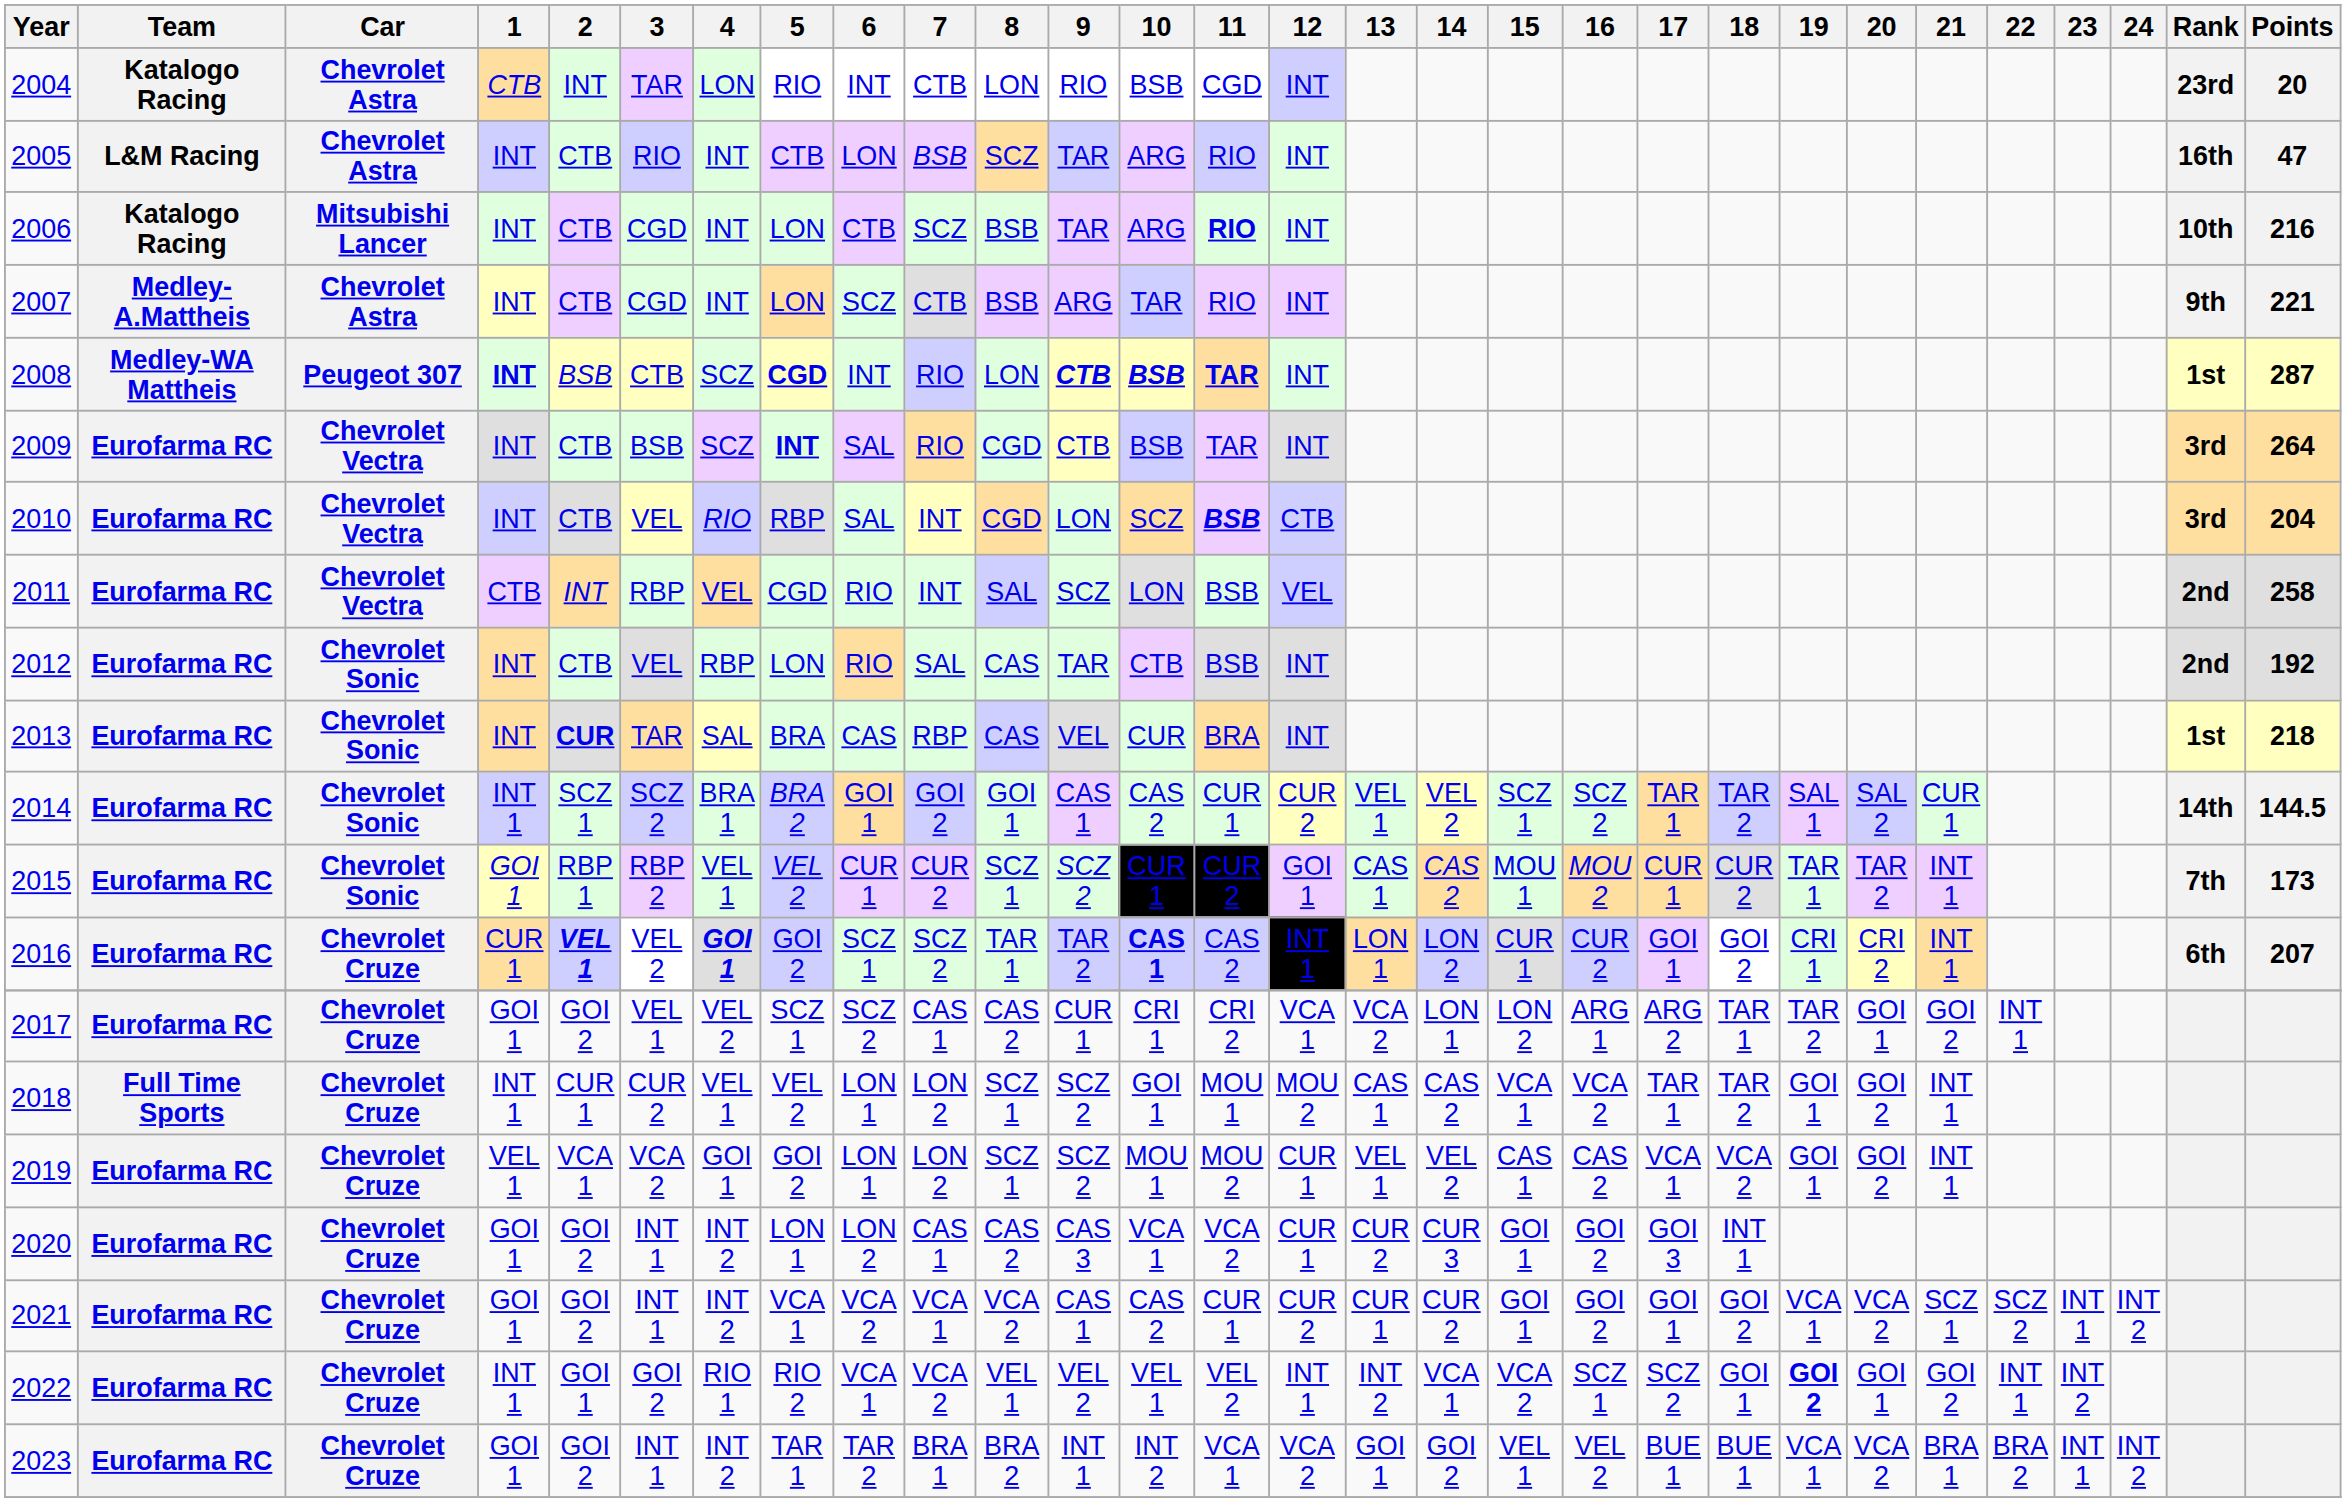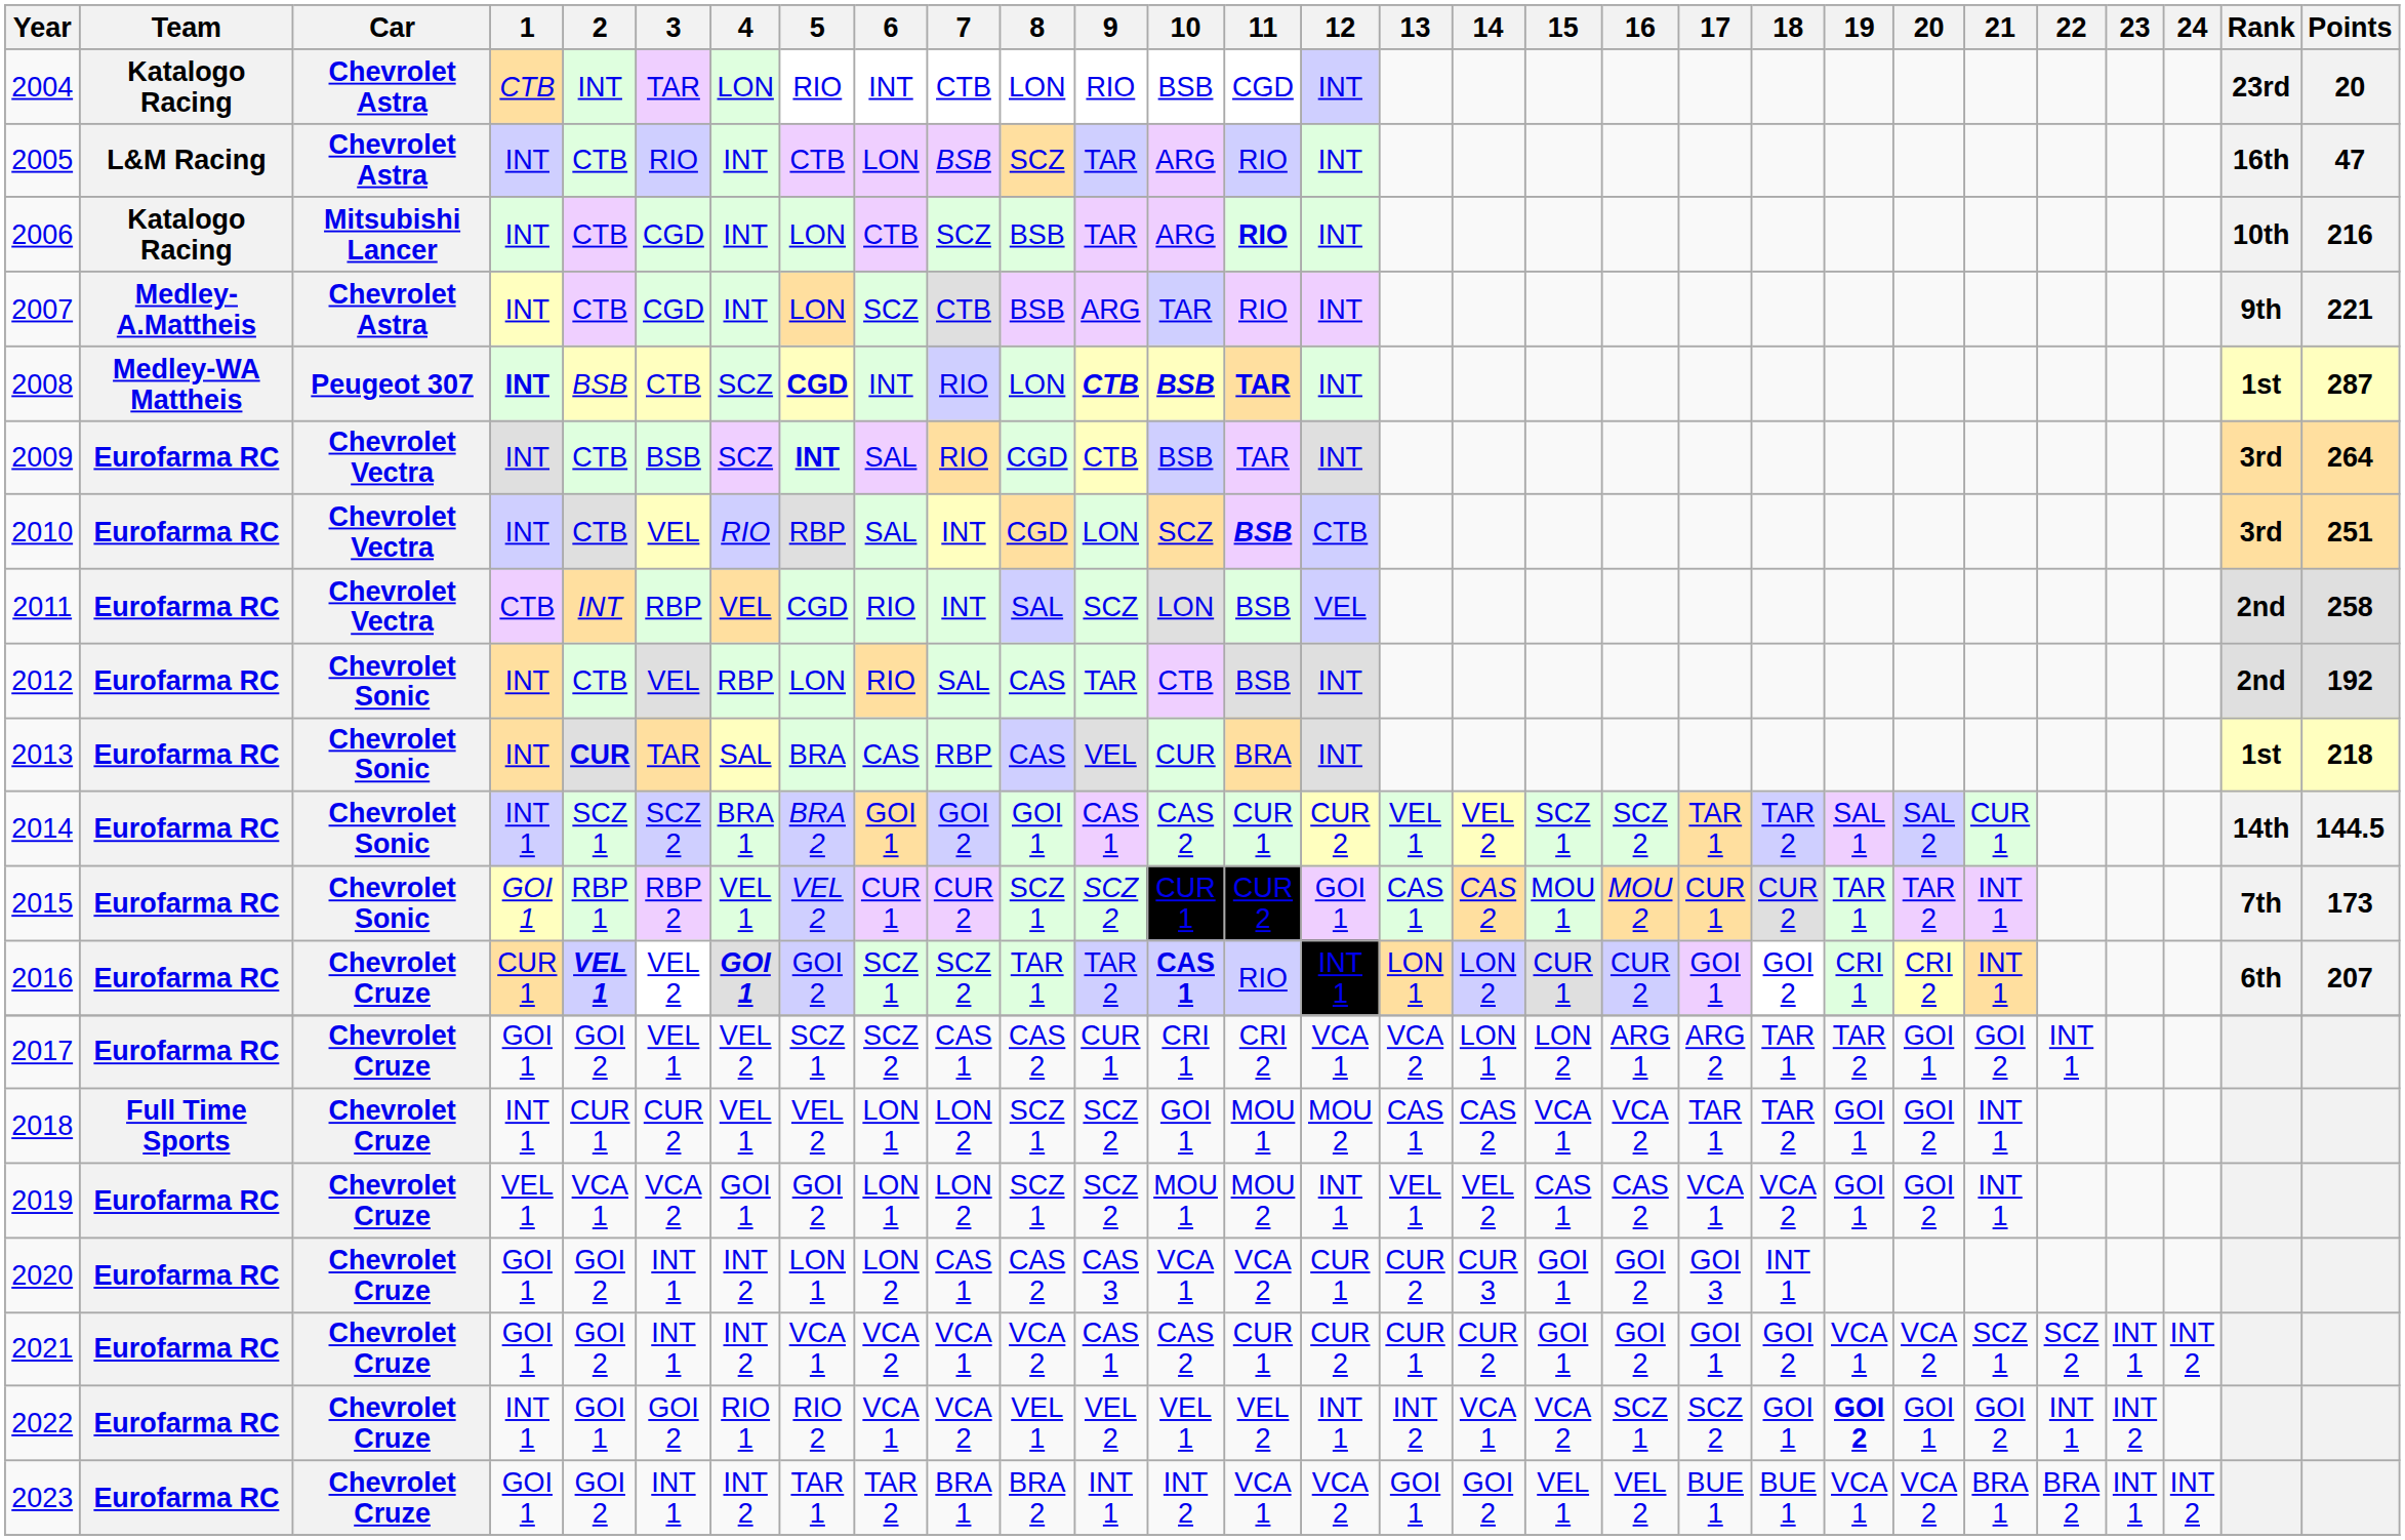2010 | Points: 204 -> 251
2016 | 11: CAS 2 -> RIO
2019 | 12: CUR 1 -> INT 1
